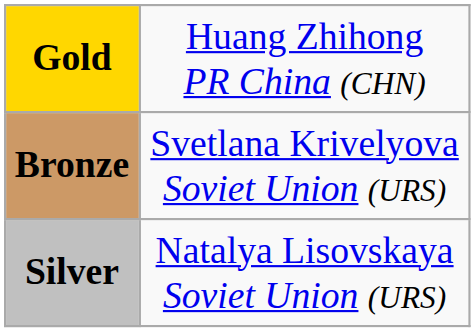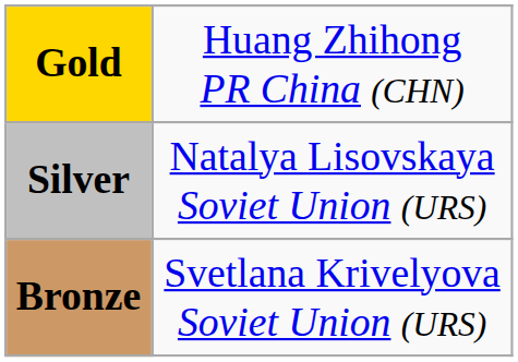rows swapped: Silver <-> Bronze
